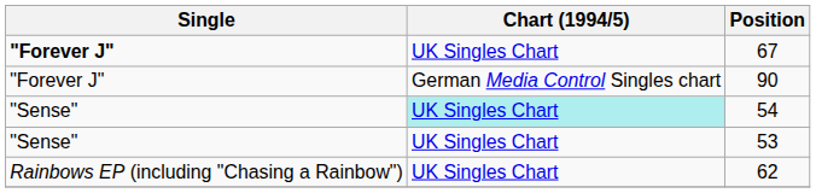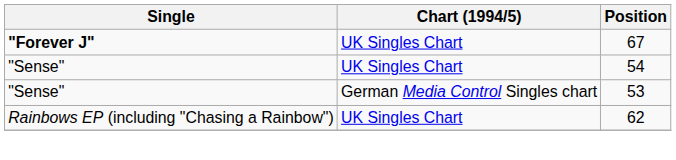- row: "Forever J" | German Media Control Singles chart | 90
54 | Chart (1994/5): paleturquoise background -> no background
53 | Chart (1994/5): UK Singles Chart -> German Media Control Singles chart
